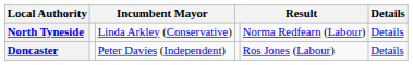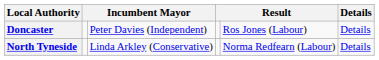rows swapped: Doncaster <-> North Tyneside
